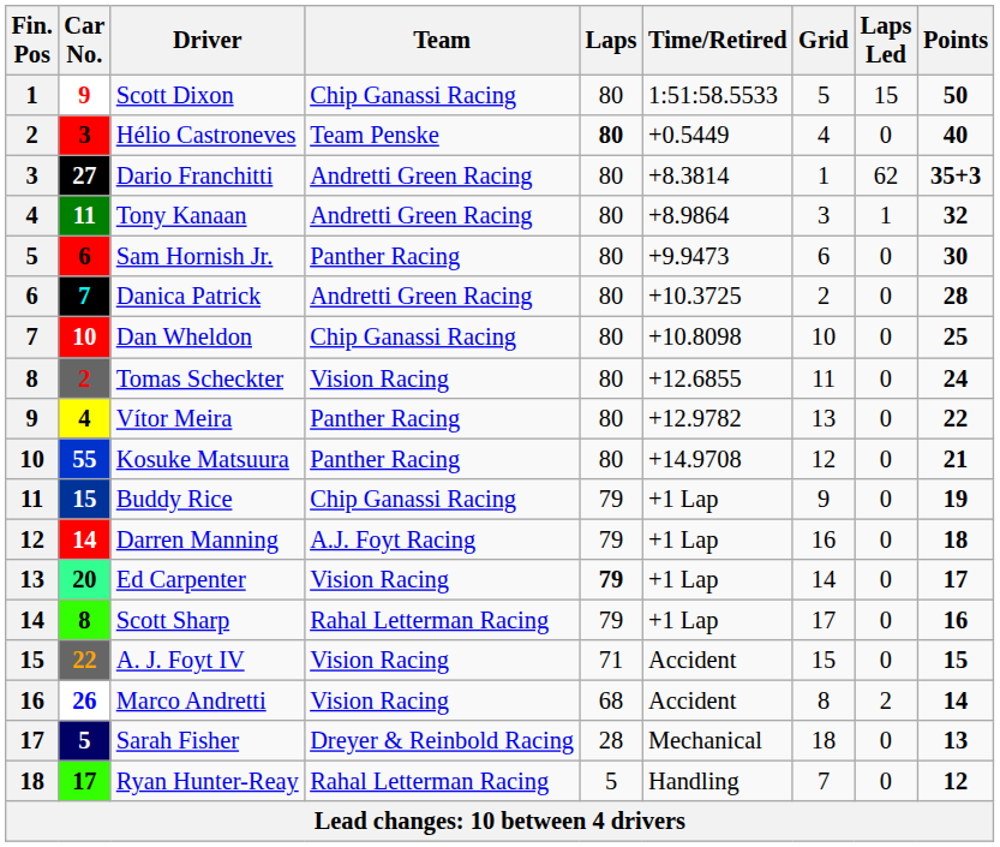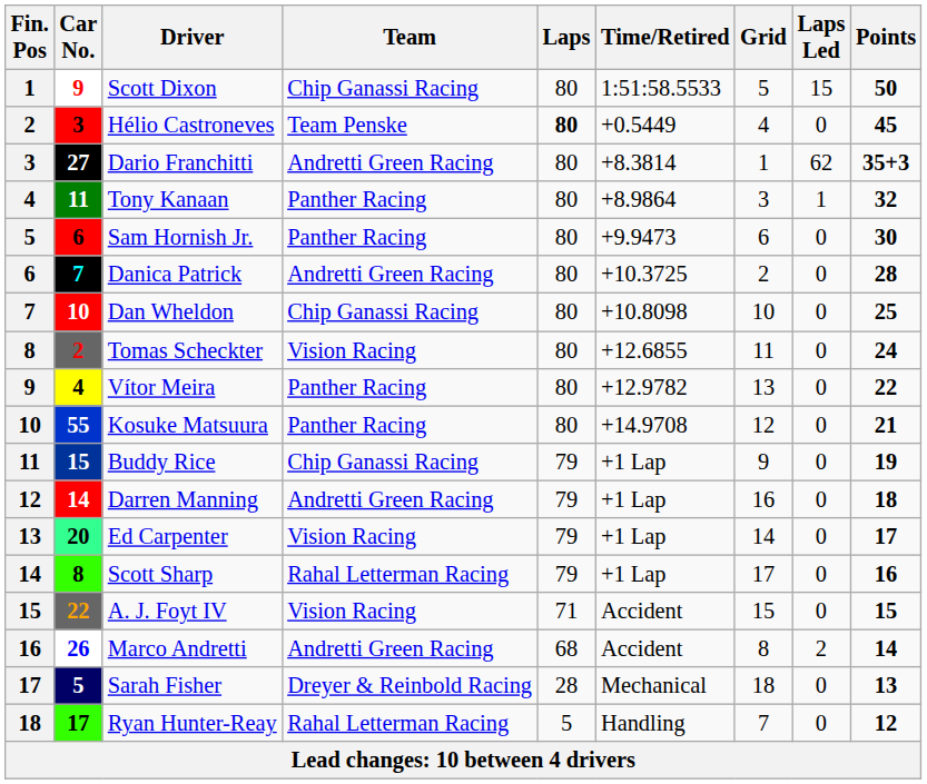Hélio Castroneves | Points: 40 -> 45
Tony Kanaan | Team: Andretti Green Racing -> Panther Racing
Darren Manning | Team: A.J. Foyt Racing -> Andretti Green Racing
Ed Carpenter | Laps: bold -> normal
Marco Andretti | Team: Vision Racing -> Andretti Green Racing
